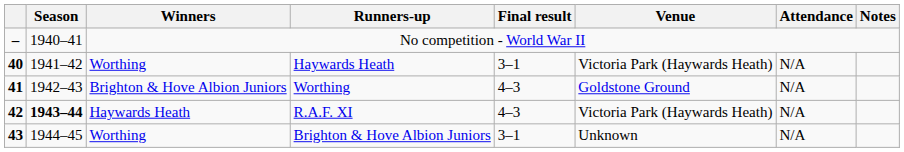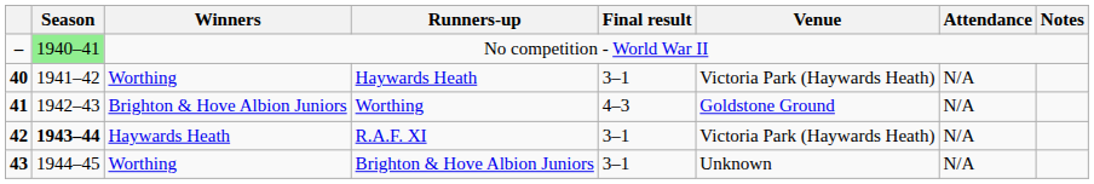No competition - World War II | Season: no background -> lightgreen background
R.A.F. XI | Final result: 4–3 -> 3–1
